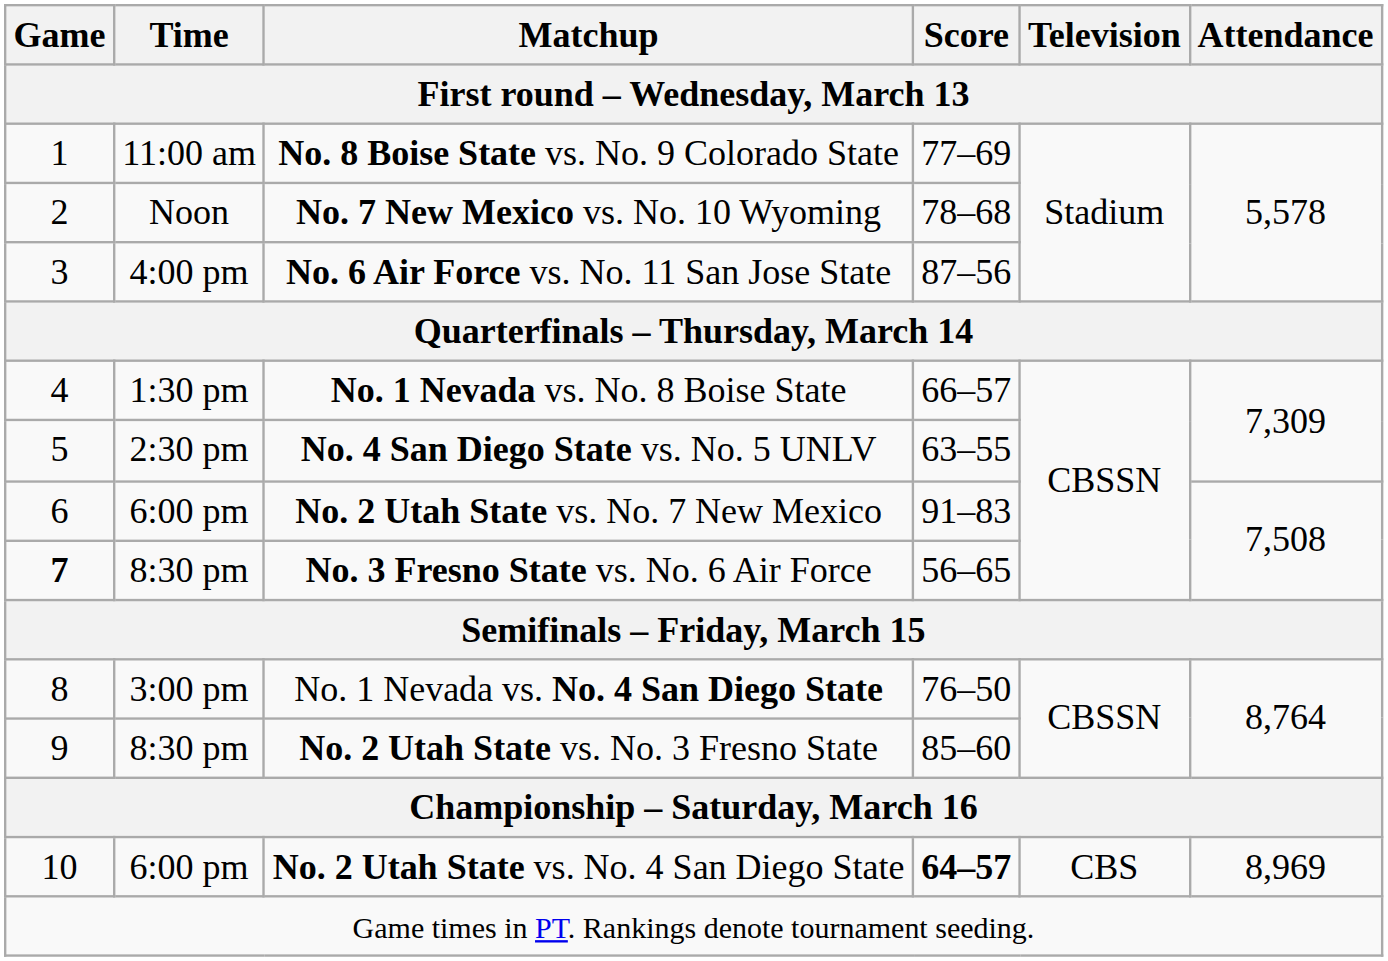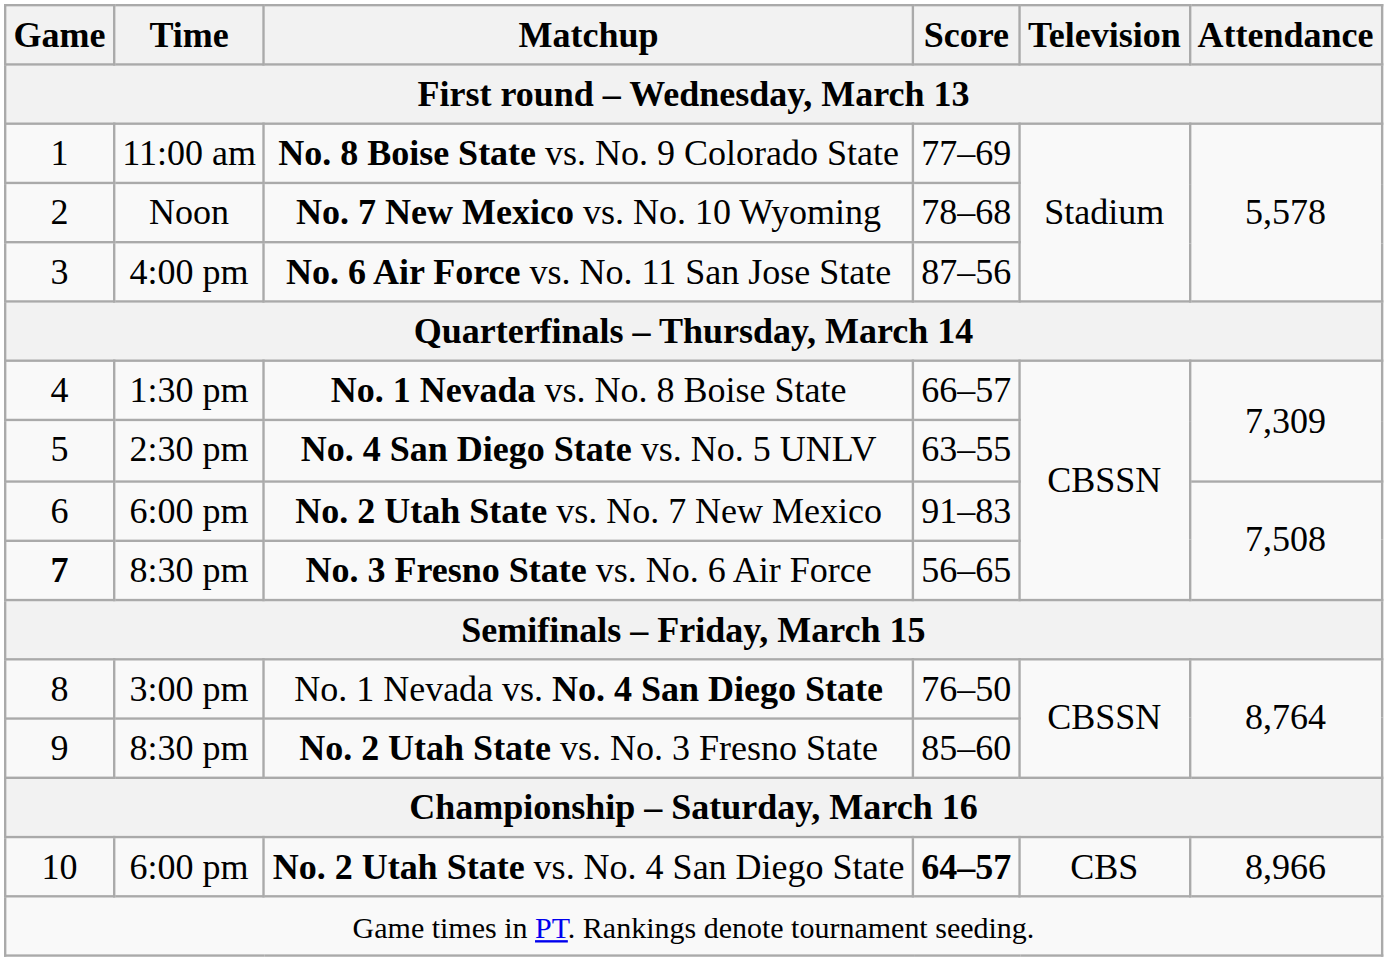No. 2 Utah State vs. No. 4 San Diego State | Attendance: 8,969 -> 8,966
